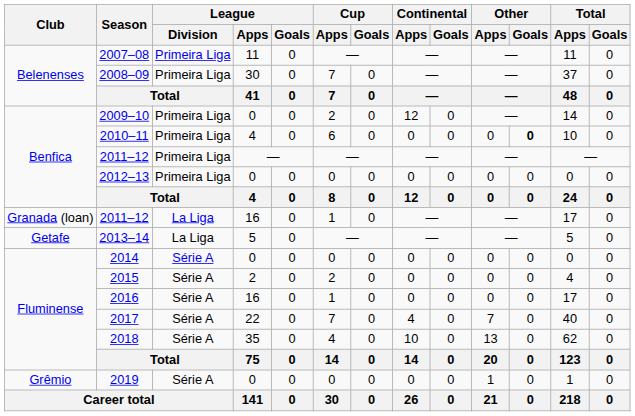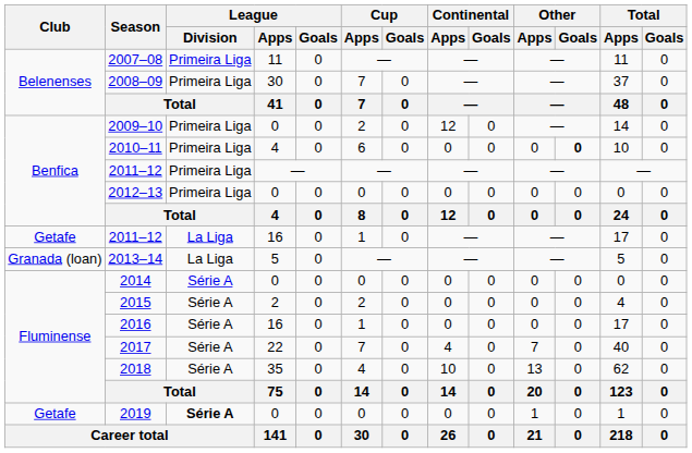2011–12 / 16 | Club: Granada (loan) -> Getafe
2013–14 | Club: Getafe -> Granada (loan)
2019 | Club: Grêmio -> Getafe
2019 | League / Division: normal -> bold
